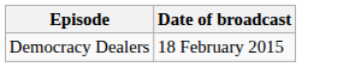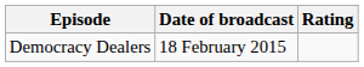+ column: Rating
